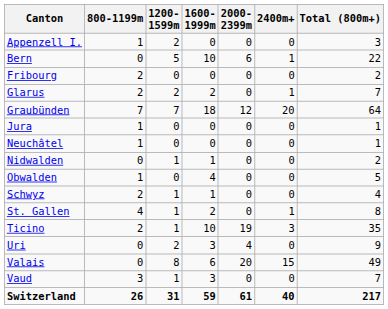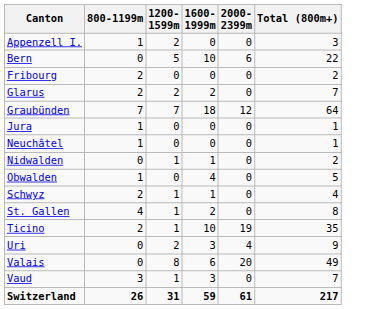- column: 2400m+ | 0 | 1 | 0 | 1 | 20 | 0 | 0 | 0 | 0 | 0 | 1 | 3 | 0 | 15 | 0 | 40
